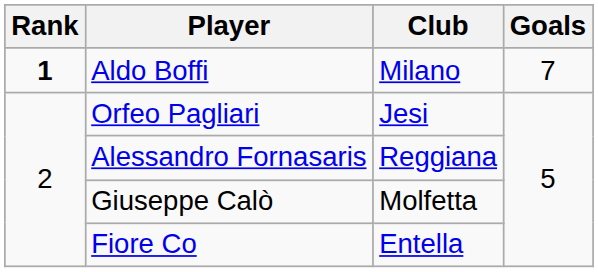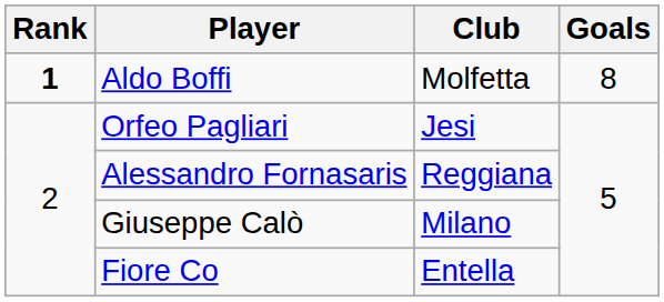Aldo Boffi | Club: Milano -> Molfetta
Aldo Boffi | Goals: 7 -> 8
Giuseppe Calò | Club: Molfetta -> Milano
